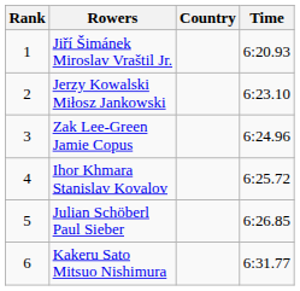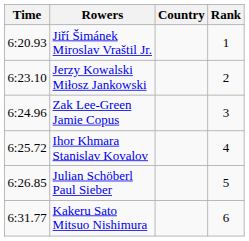columns swapped: Rank <-> Time
